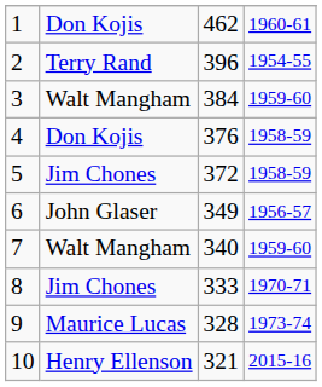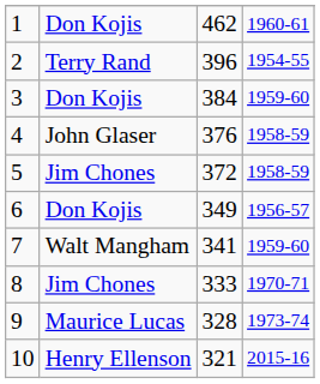3 | column 2: Walt Mangham -> Don Kojis
4 | column 2: Don Kojis -> John Glaser
6 | column 2: John Glaser -> Don Kojis
7 | column 3: 340 -> 341
